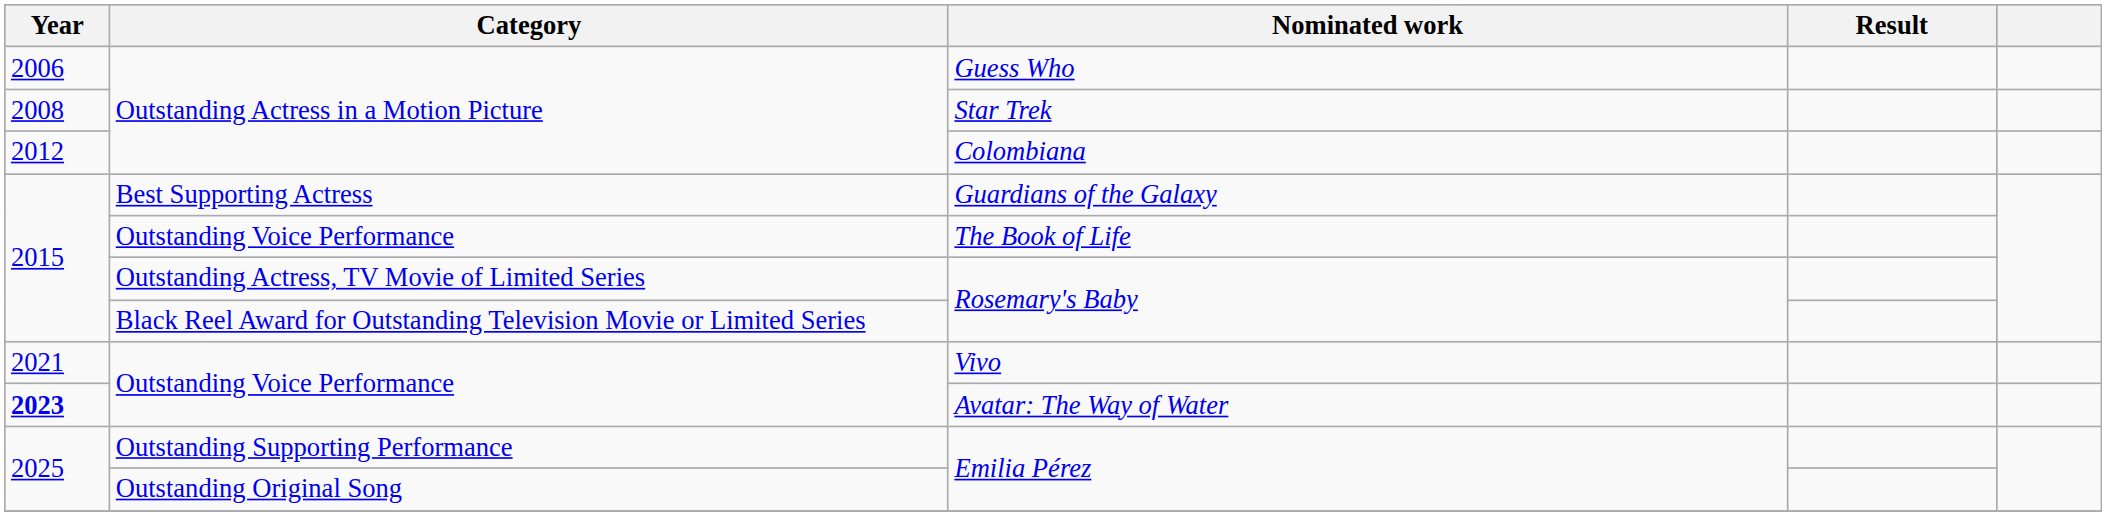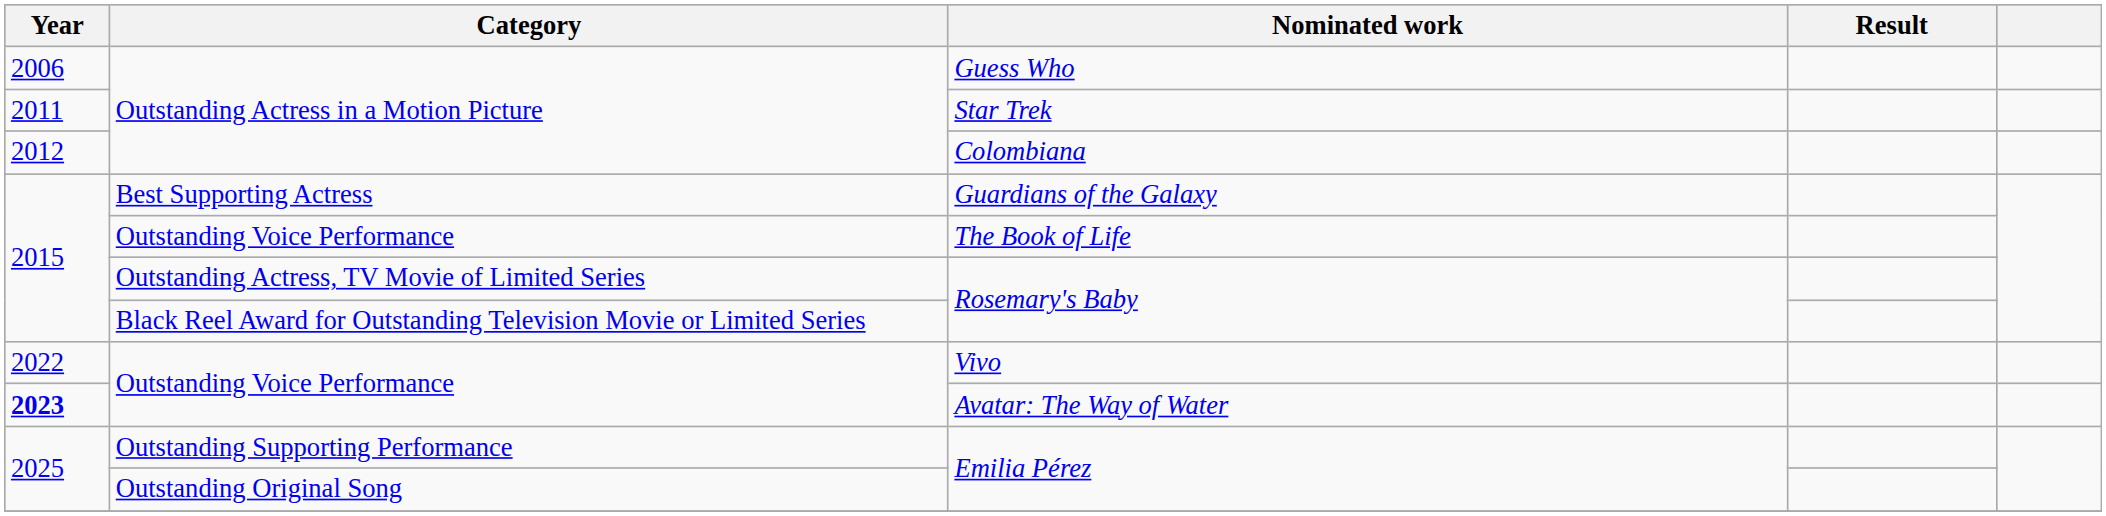Star Trek | Year: 2008 -> 2011
Vivo | Year: 2021 -> 2022
